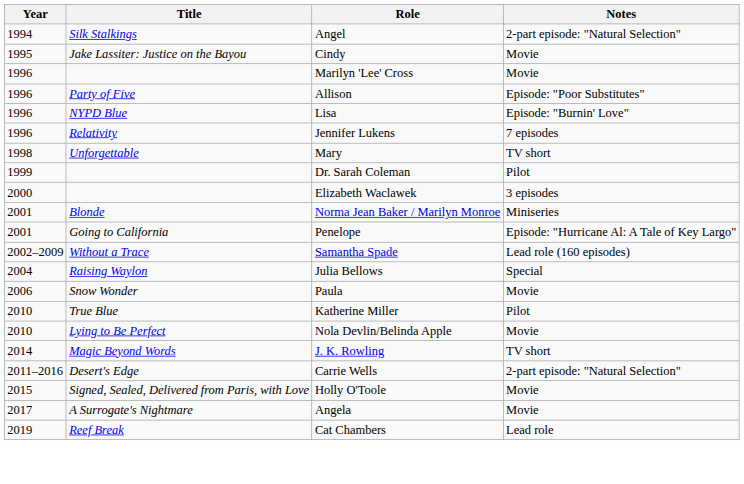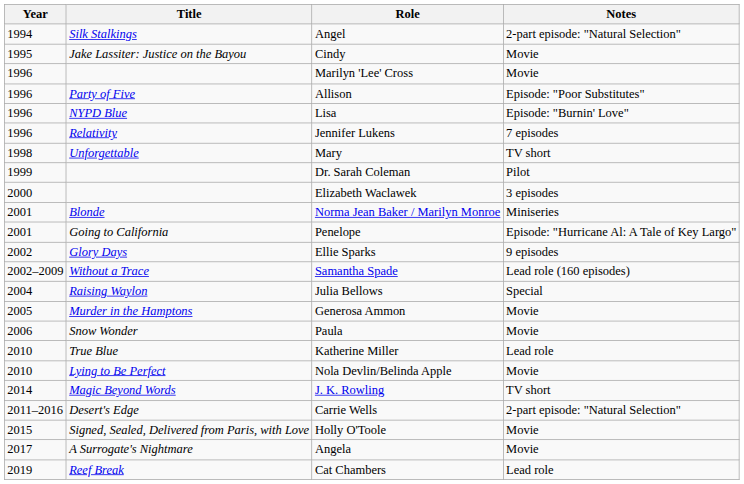+ row: 2002 | Glory Days | Ellie Sparks | 9 episodes
+ row: 2005 | Murder in the Hamptons | Generosa Ammon | Movie
Katherine Miller | Notes: Pilot -> Lead role
